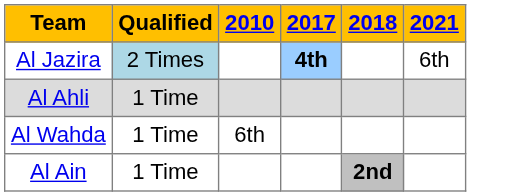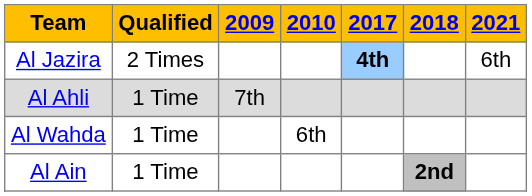+ column: 2009 | 7th
Al Jazira | Qualified: lightblue background -> no background
